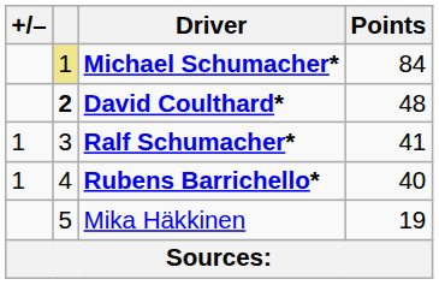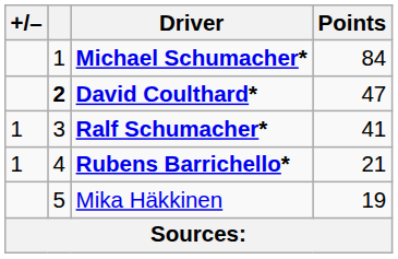Michael Schumacher* | column 2: khaki background -> no background
David Coulthard* | Points: 48 -> 47
Rubens Barrichello* | Points: 40 -> 21
